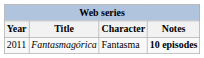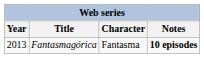Fantasmagórica | Year: 2011 -> 2013
